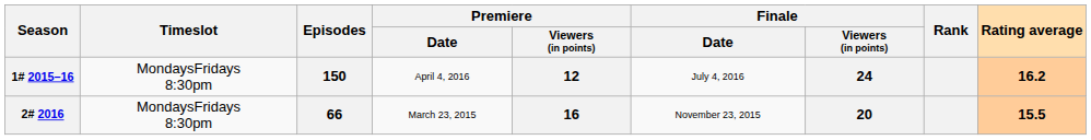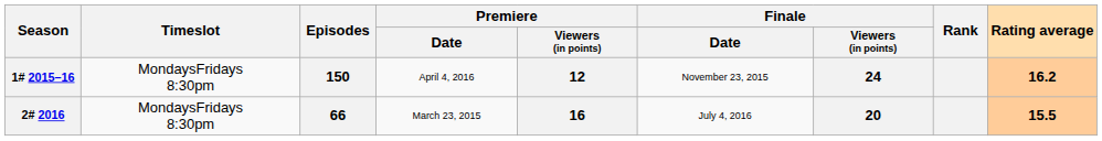1# 2015–16 | Finale / Date: July 4, 2016 -> November 23, 2015
2# 2016 | Finale / Date: November 23, 2015 -> July 4, 2016
